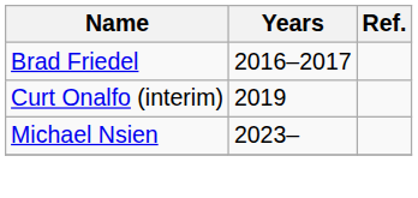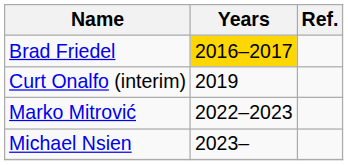Brad Friedel | Years: no background -> gold background
+ row: Marko Mitrović | 2022–2023
